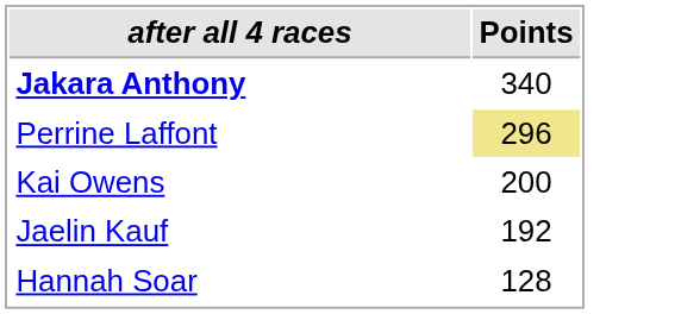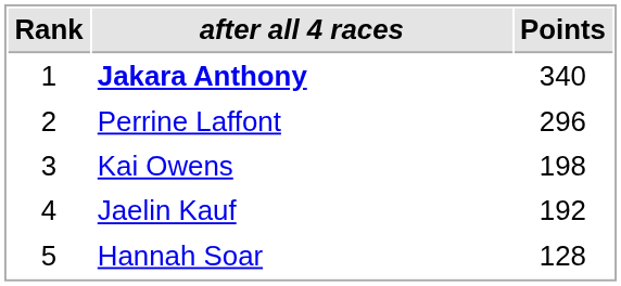+ column: Rank | 1 | 2 | 3 | 4 | 5
Perrine Laffont | Points: khaki background -> no background
Kai Owens | Points: 200 -> 198
